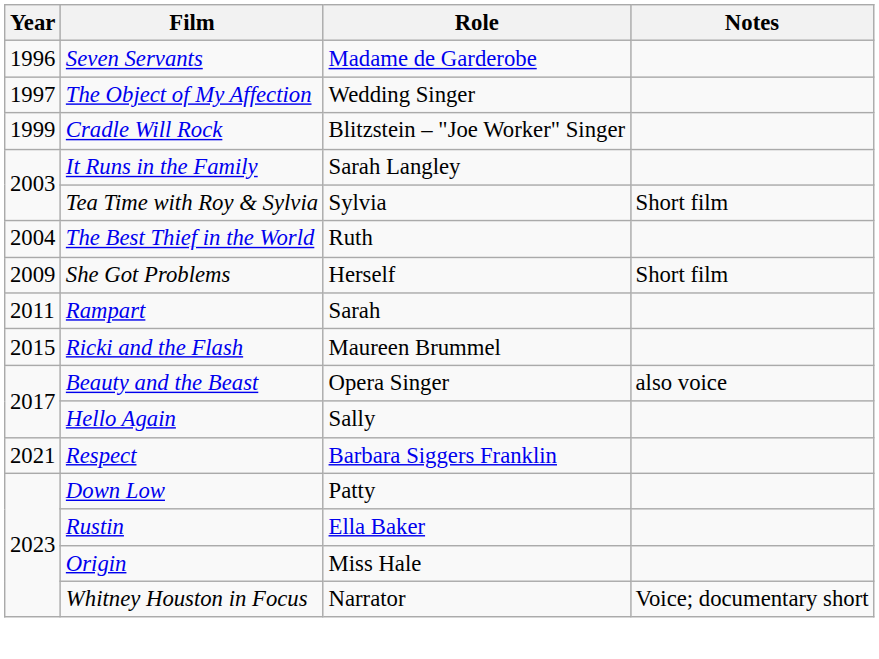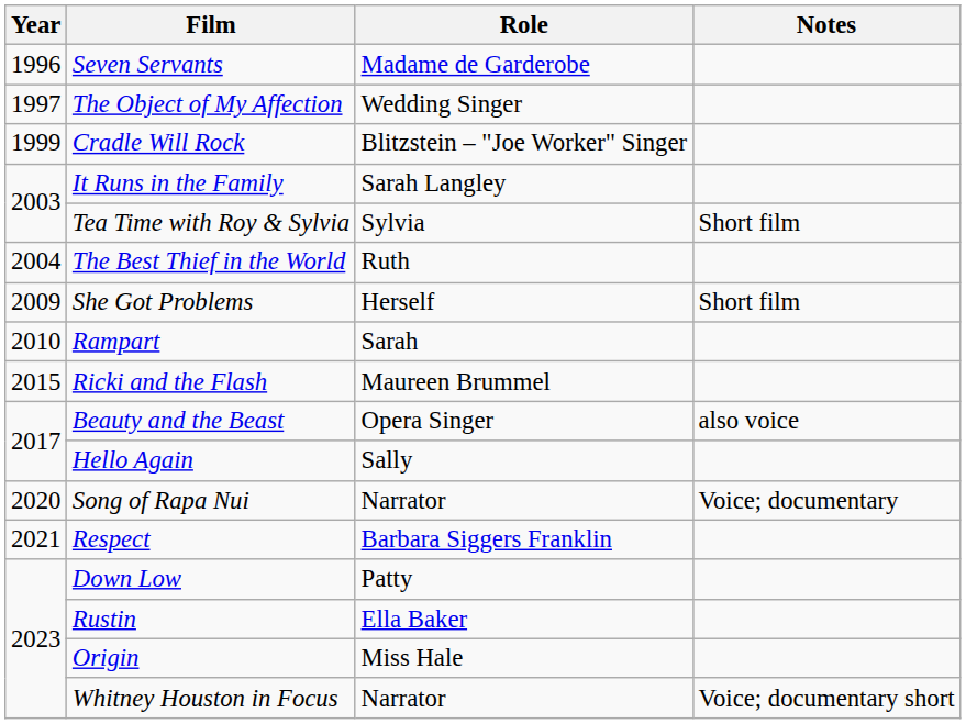Rampart | Year: 2011 -> 2010
+ row: 2020 | Song of Rapa Nui | Narrator | Voice; documentary
